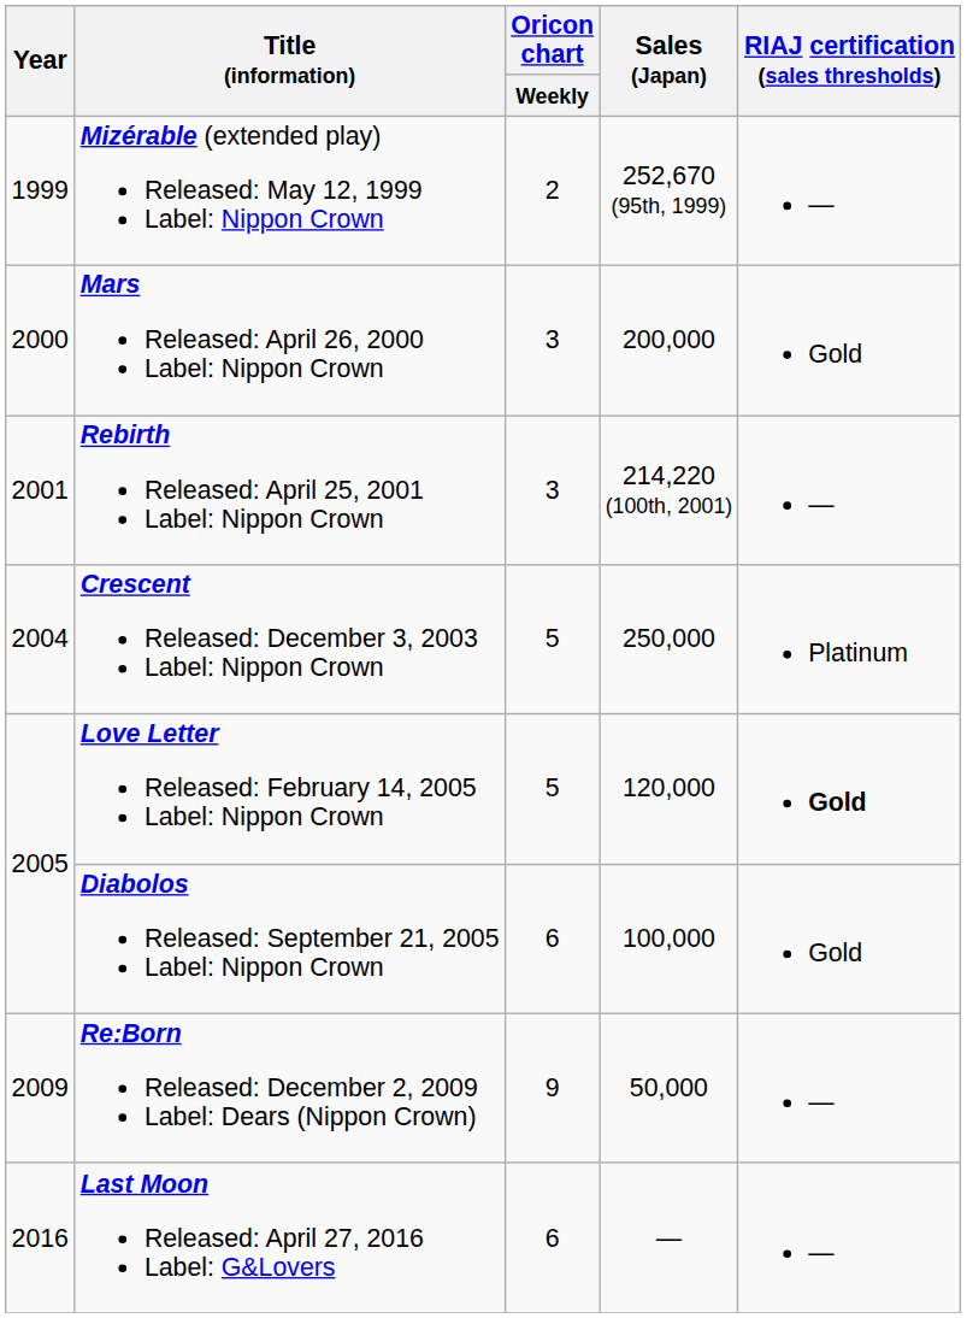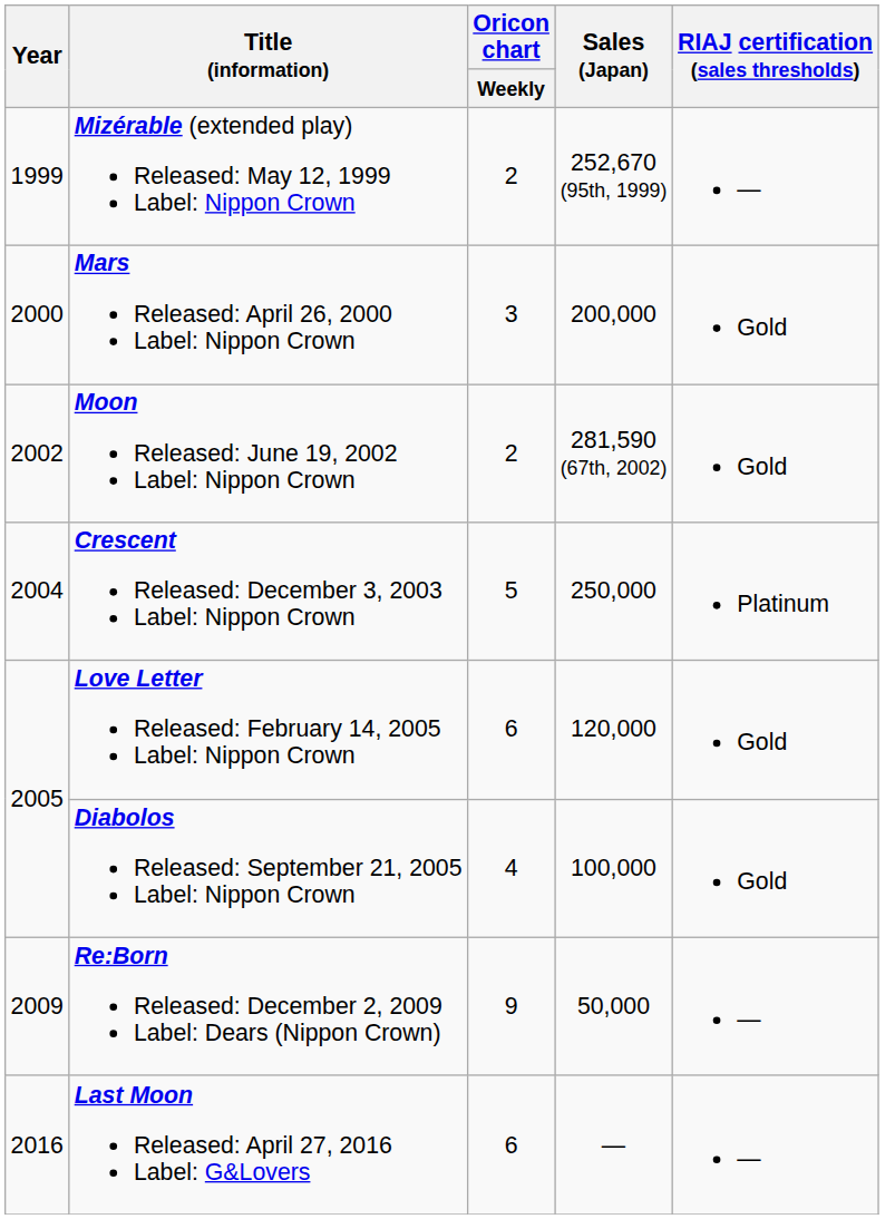- row: 2001 | Rebirth Released: April 25, 2001 Label: Nippon Crown | 3 | 214,220 (100th, 2001) | —
+ row: 2002 | Moon Released: June 19, 2002 Label: Nippon Crown | 2 | 281,590 (67th, 2002) | Gold
Love Letter Released: February 14, 2005 Label: Nippon Crown | Oricon chart / Weekly: 5 -> 6
Love Letter Released: February 14, 2005 Label: Nippon Crown | RIAJ certification (sales thresholds): bold -> normal
Diabolos Released: September 21, 2005 Label: Nippon Crown | Oricon chart / Weekly: 6 -> 4
